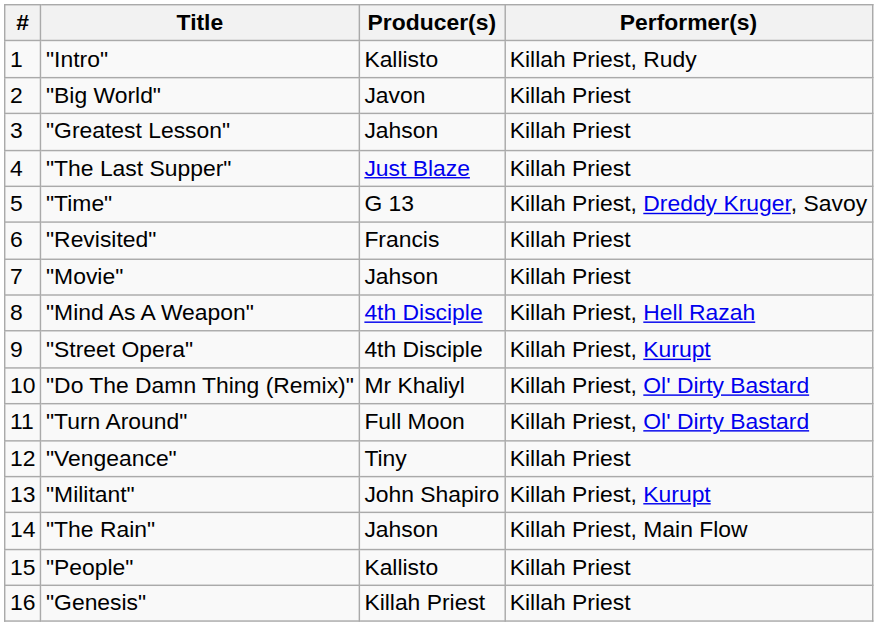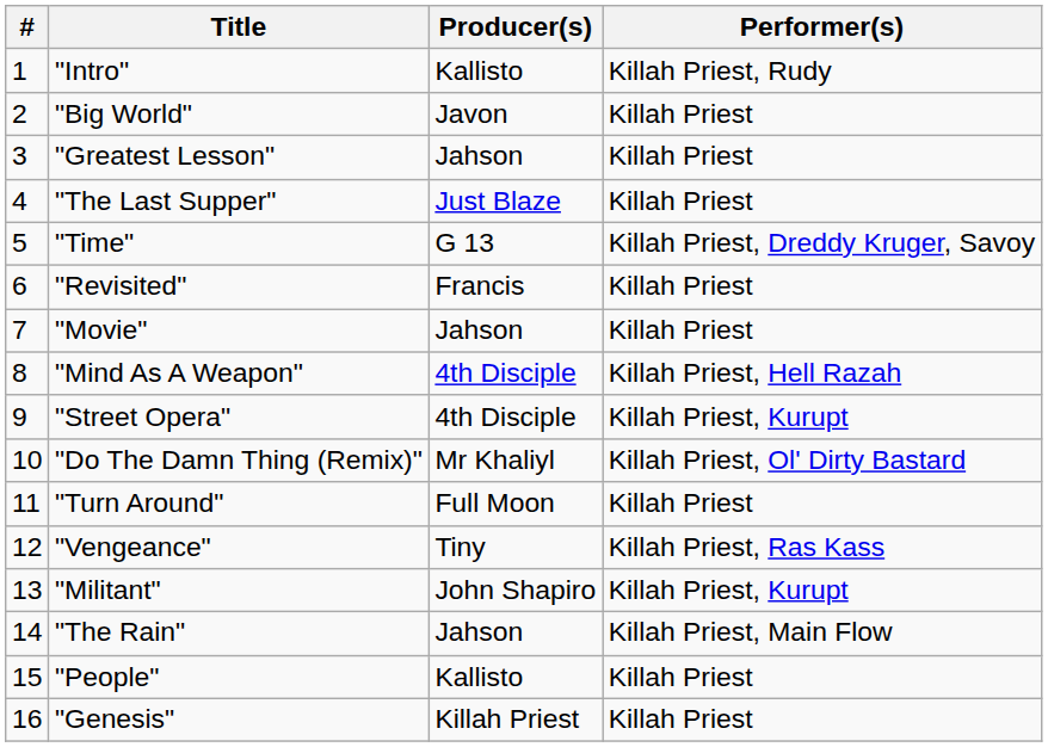"Turn Around" | Performer(s): Killah Priest, Ol' Dirty Bastard -> Killah Priest
"Vengeance" | Performer(s): Killah Priest -> Killah Priest, Ras Kass
